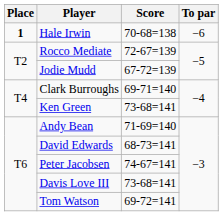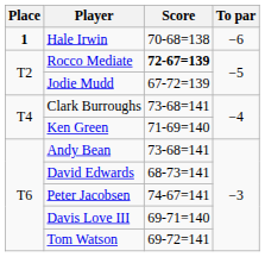Rocco Mediate | Score: normal -> bold
Clark Burroughs | Score: 69-71=140 -> 73-68=141
Ken Green | Score: 73-68=141 -> 71-69=140
Andy Bean | Score: 71-69=140 -> 73-68=141
Davis Love III | Score: 73-68=141 -> 69-71=140
